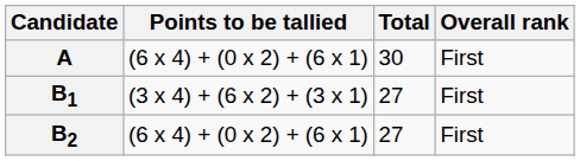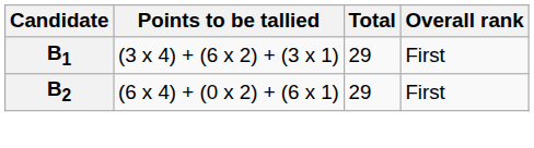- row: A | (6 x 4) + (0 x 2) + (6 x 1) | 30 | First
B1 | Total: 27 -> 29
B2 | Total: 27 -> 29
